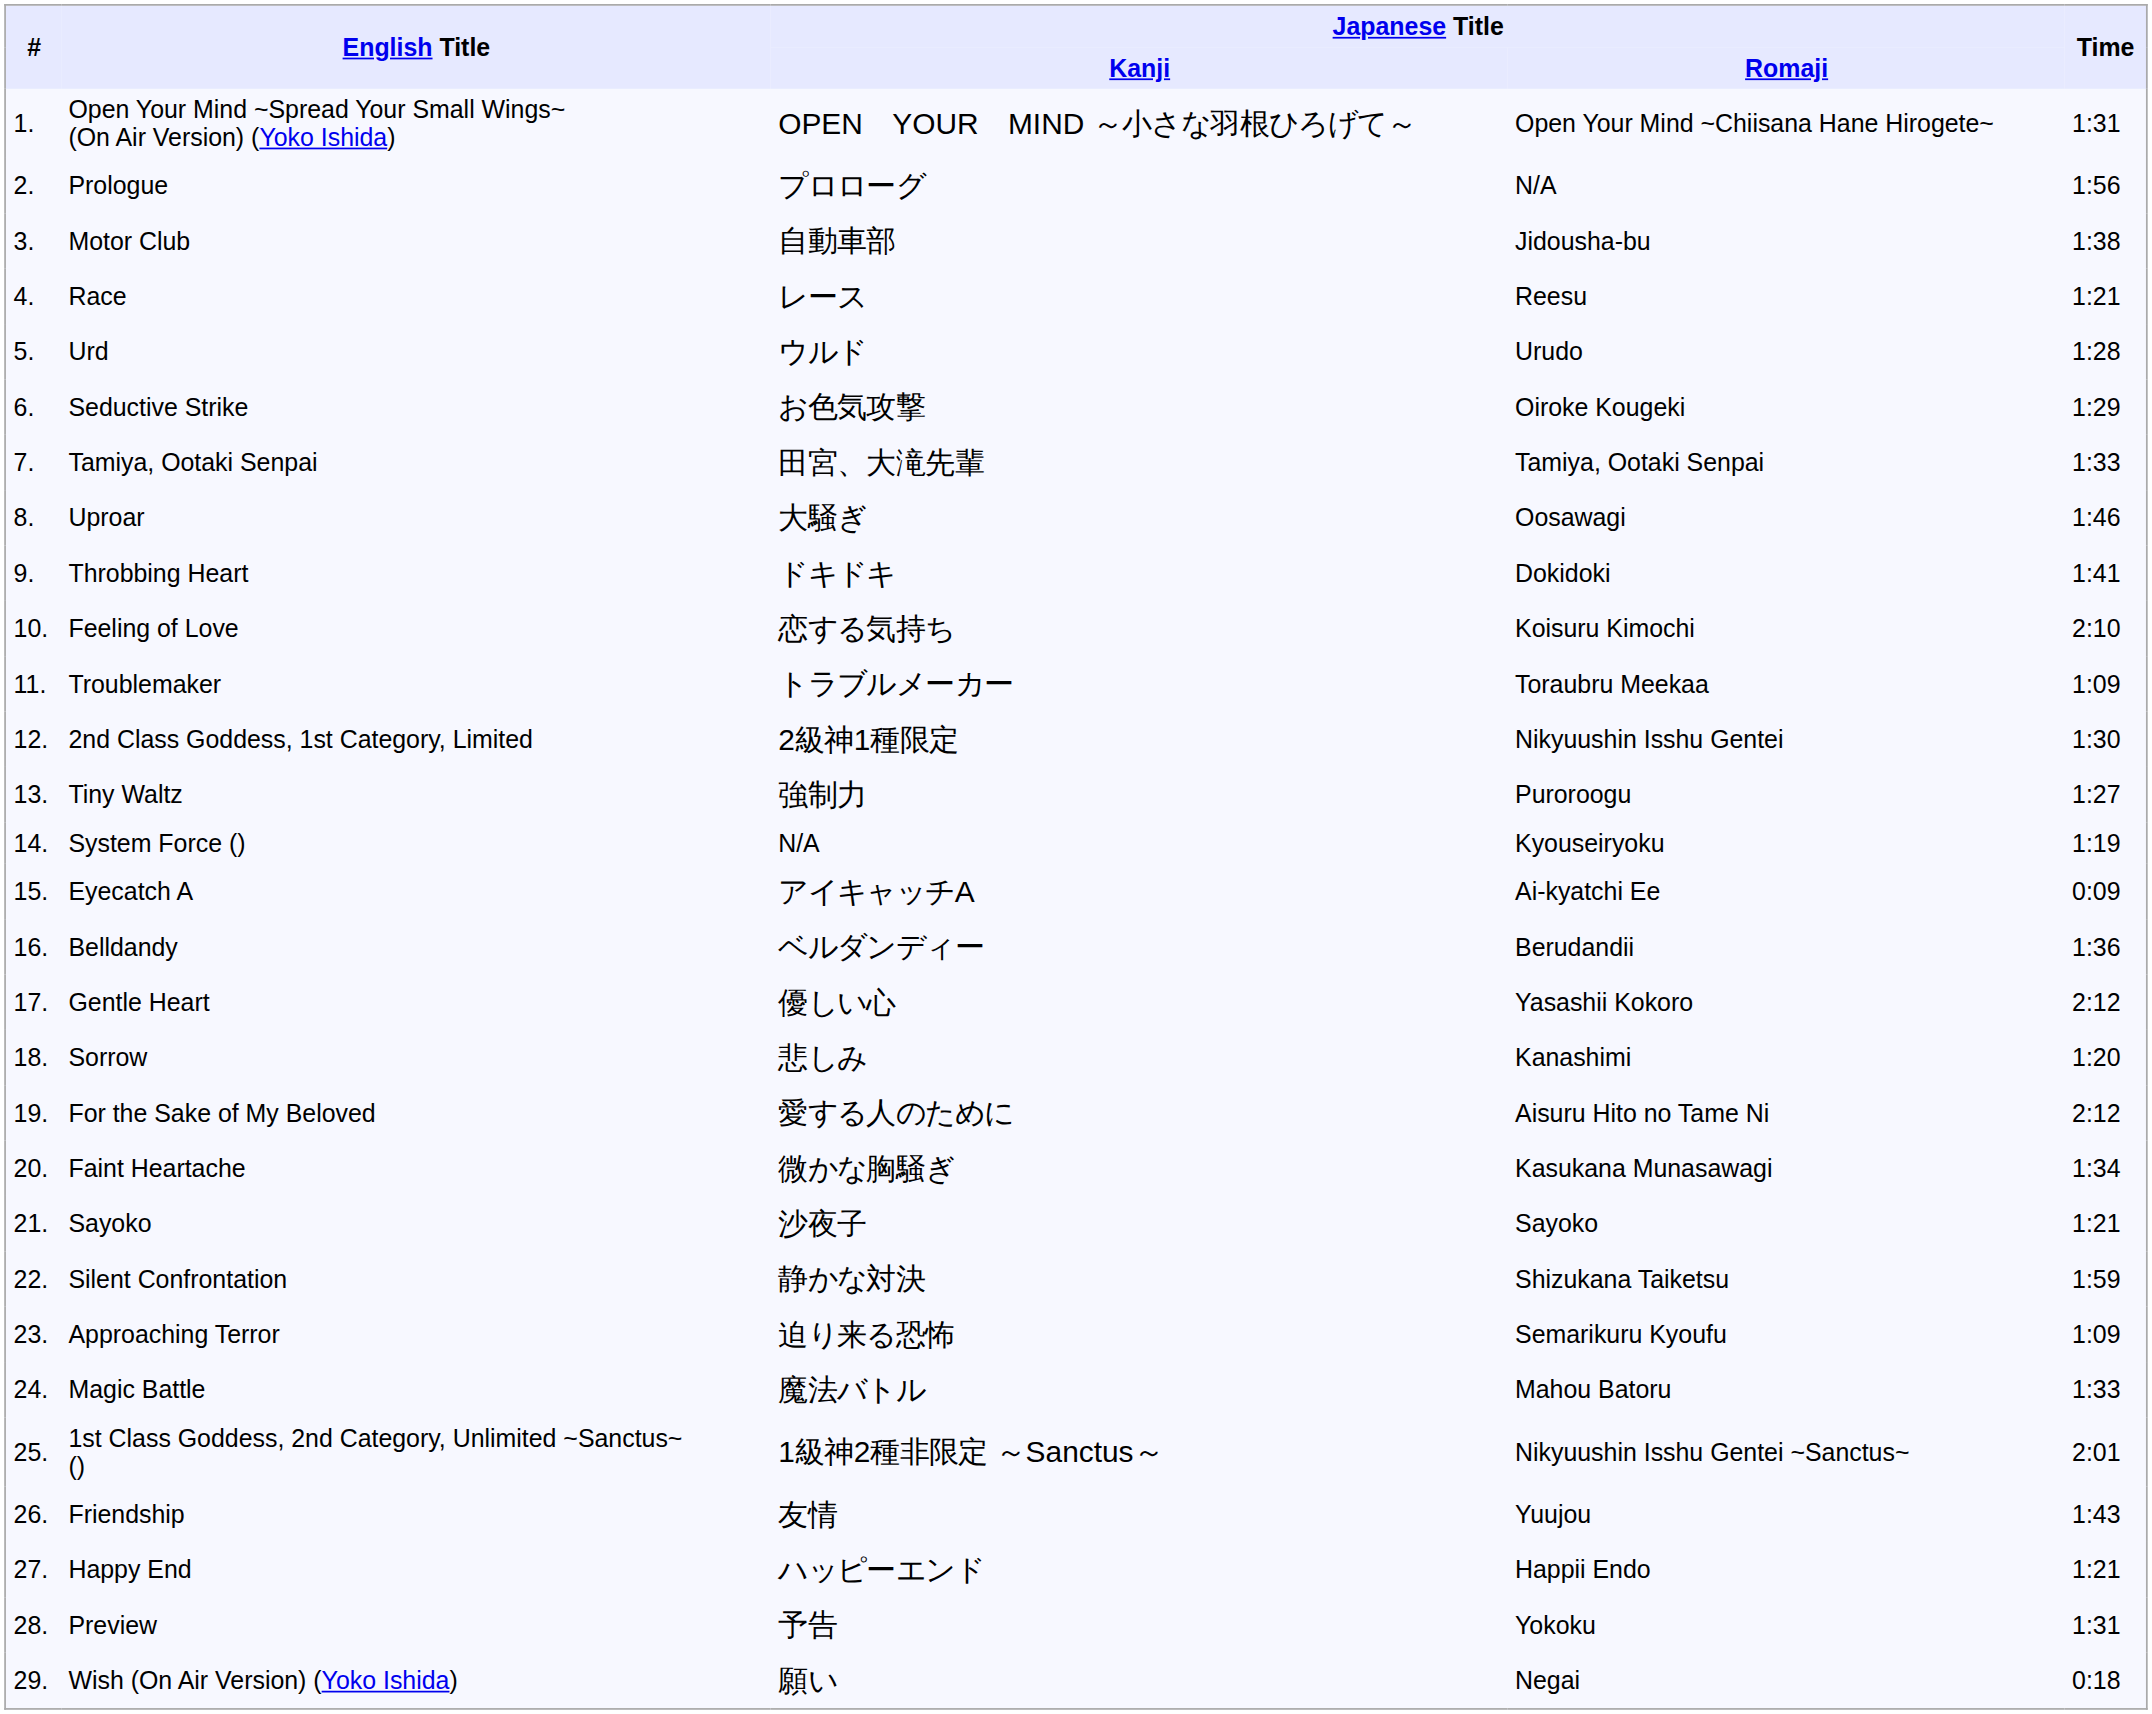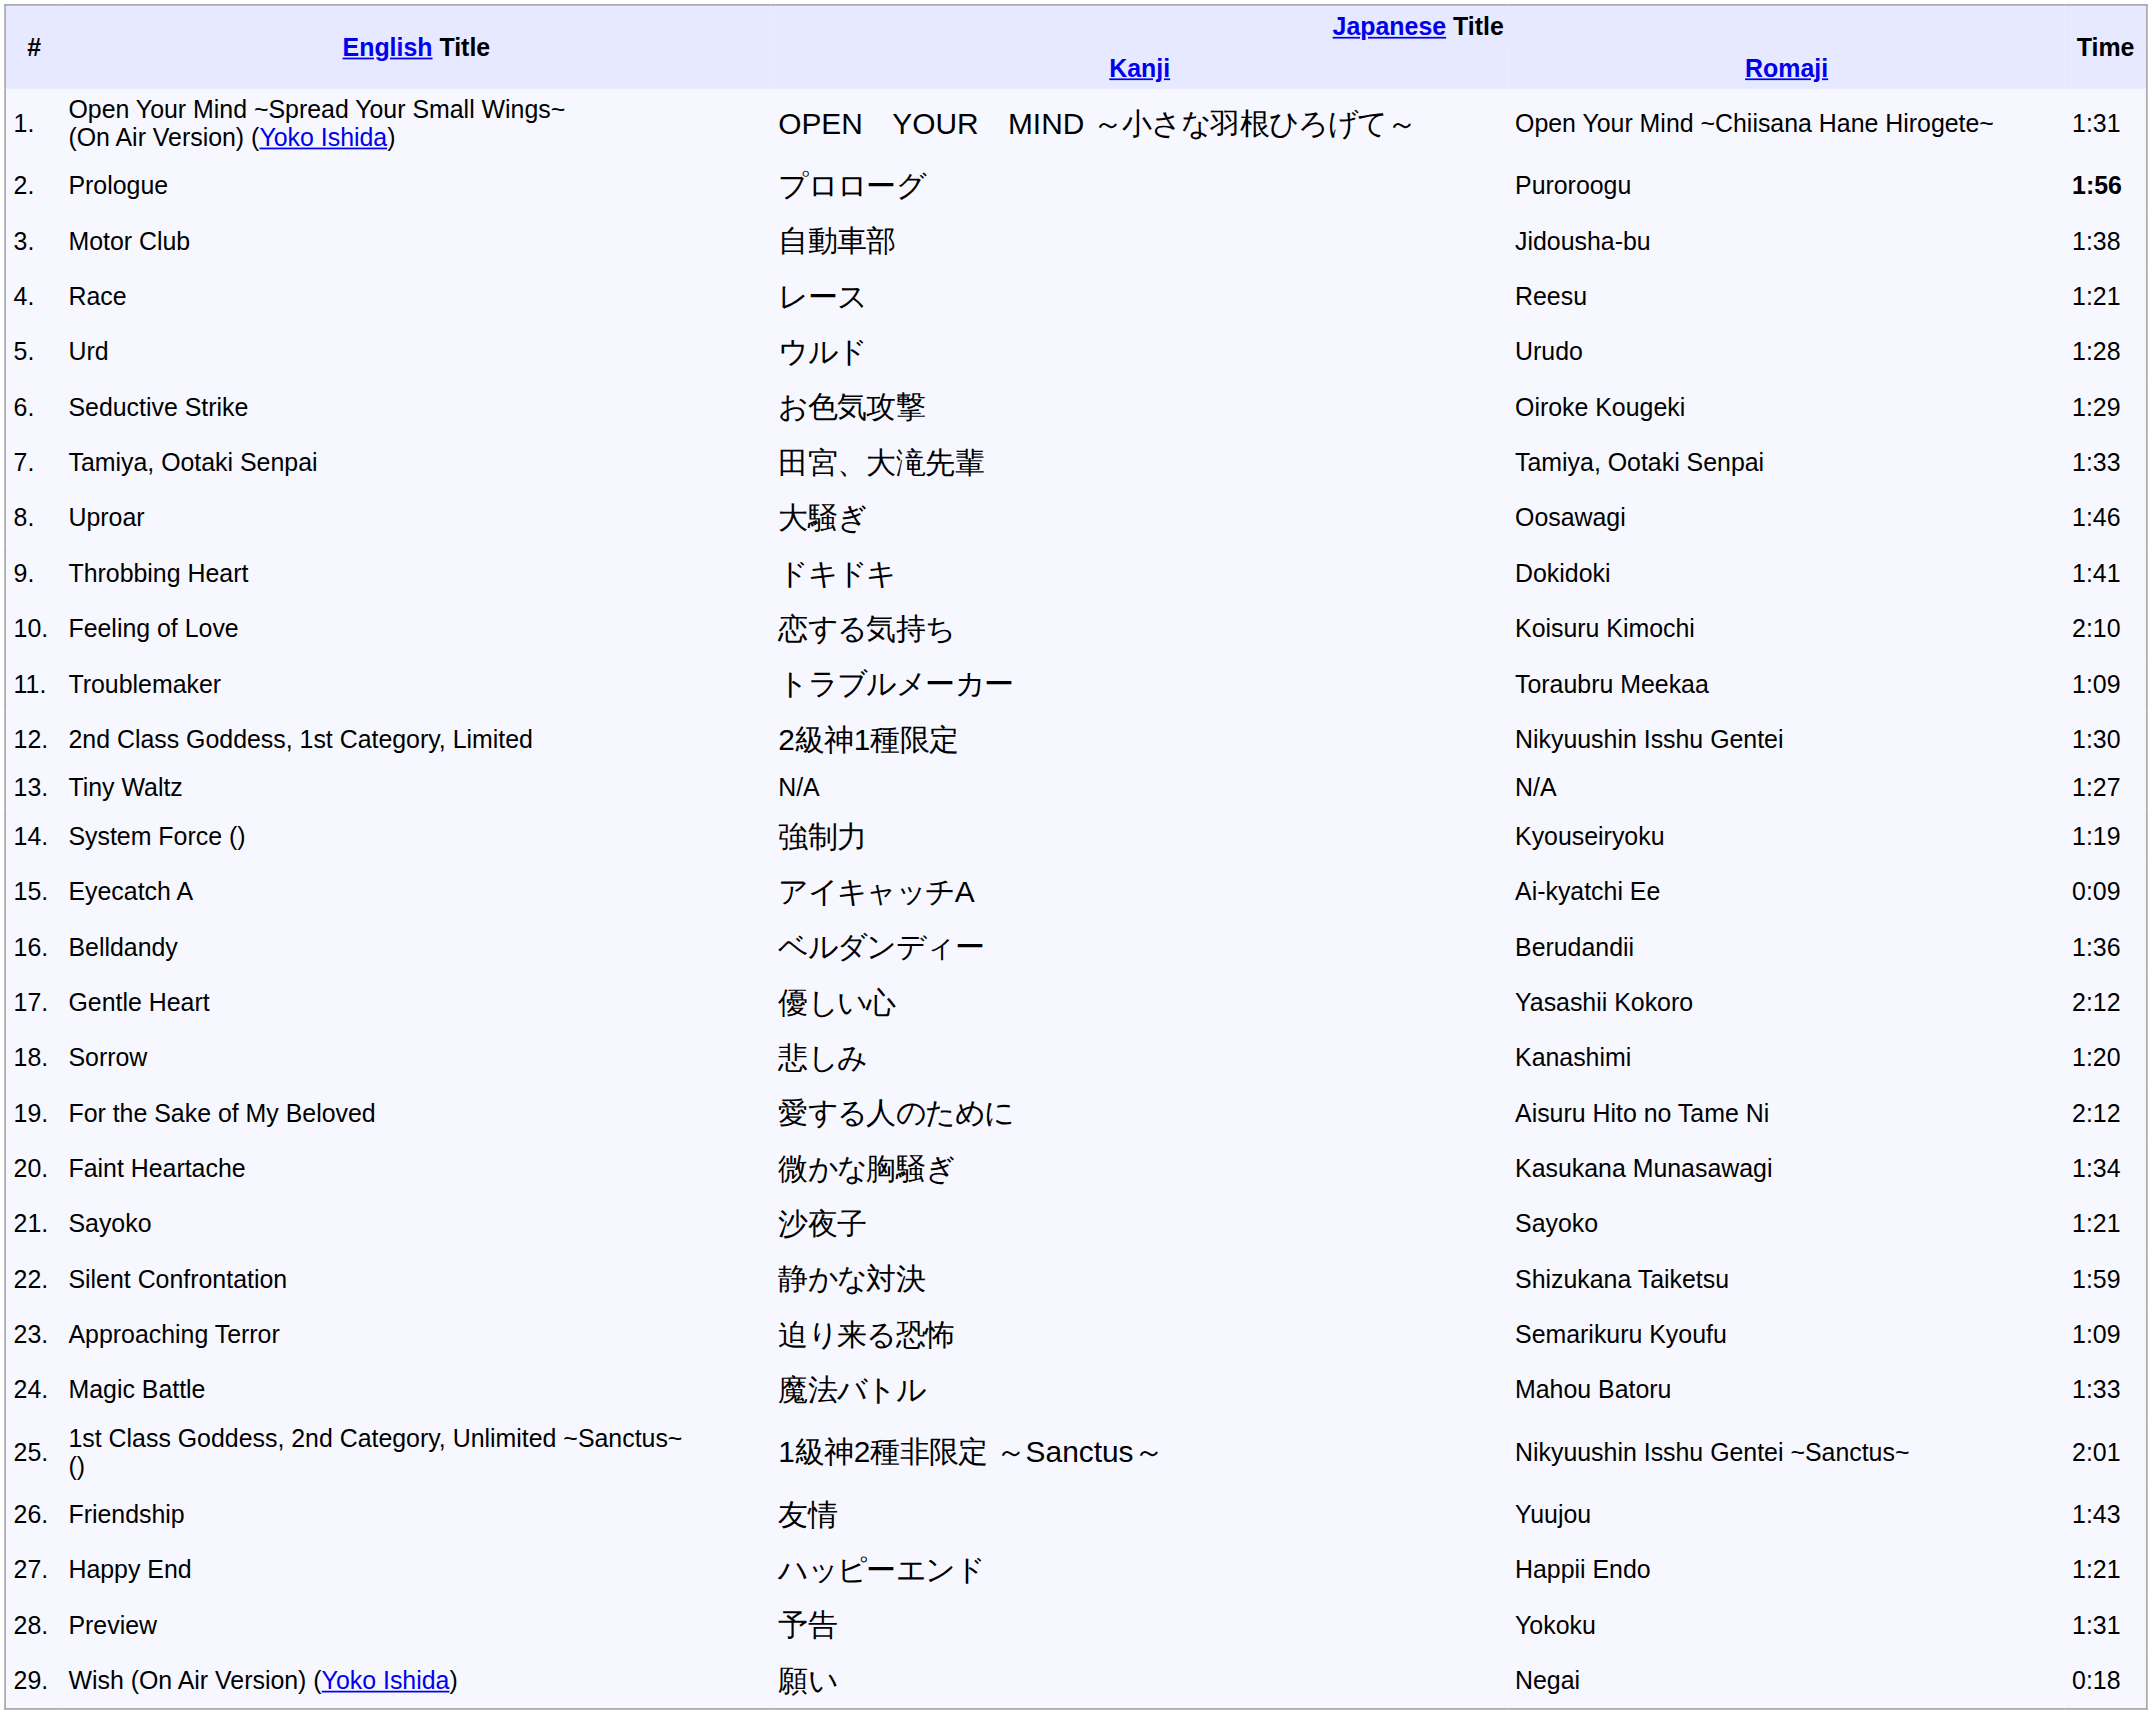Prologue | Japanese Title / Romaji: N/A -> Puroroogu
Prologue | Time: normal -> bold
Tiny Waltz | Japanese Title / Kanji: 強制力 -> N/A
Tiny Waltz | Japanese Title / Romaji: Puroroogu -> N/A
System Force () | Japanese Title / Kanji: N/A -> 強制力
